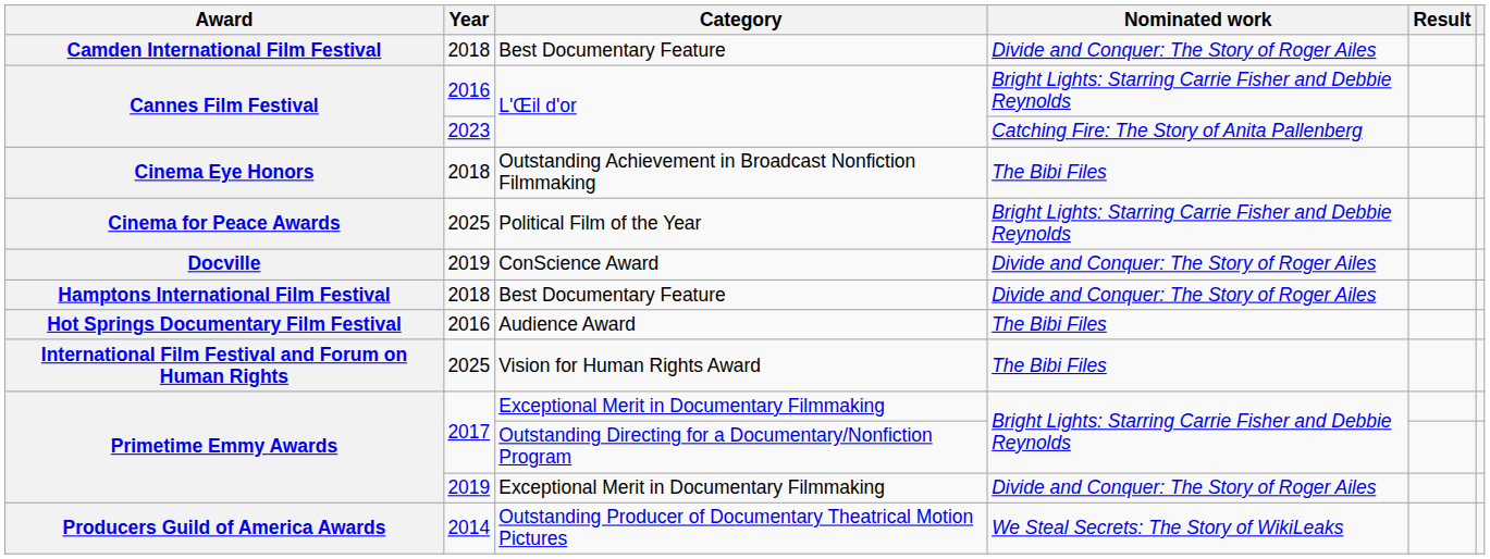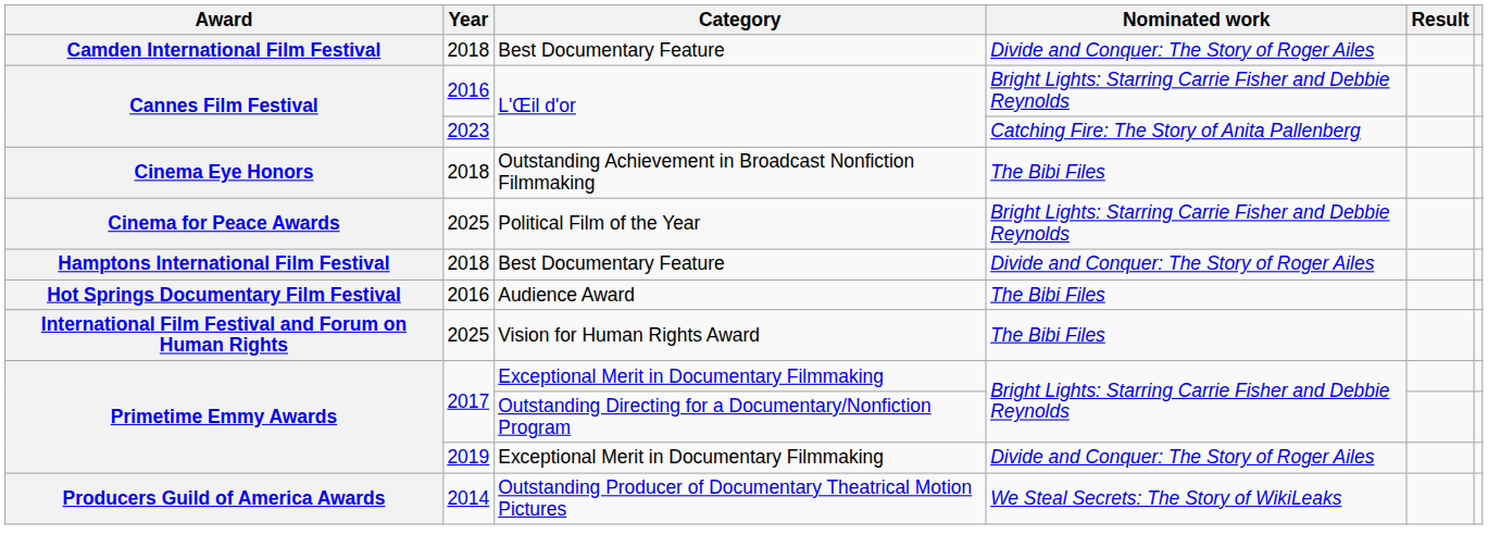- row: Docville | 2019 | ConScience Award | Divide and Conquer: The Story of Roger Ailes
